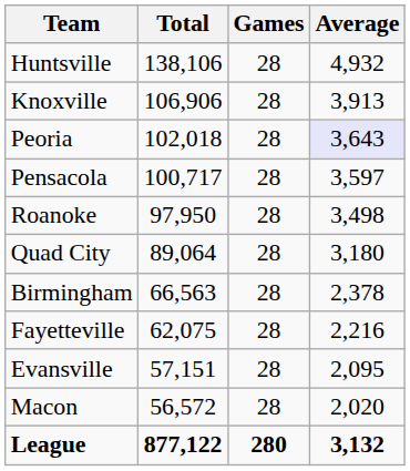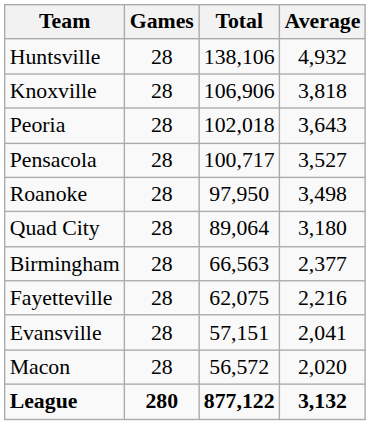columns swapped: Total <-> Games
Knoxville | Average: 3,913 -> 3,818
Peoria | Average: lavender background -> no background
Pensacola | Average: 3,597 -> 3,527
Birmingham | Average: 2,378 -> 2,377
Evansville | Average: 2,095 -> 2,041
